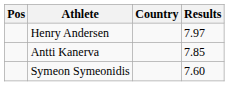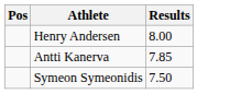- column: Country
Henry Andersen | Results: 7.97 -> 8.00
Symeon Symeonidis | Results: 7.60 -> 7.50
